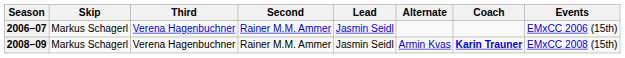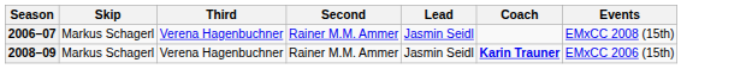- column: Alternate | Armin Kvas
2006–07 | Events: EMxCC 2006 (15th) -> EMxCC 2008 (15th)
2008–09 | Events: EMxCC 2008 (15th) -> EMxCC 2006 (15th)
